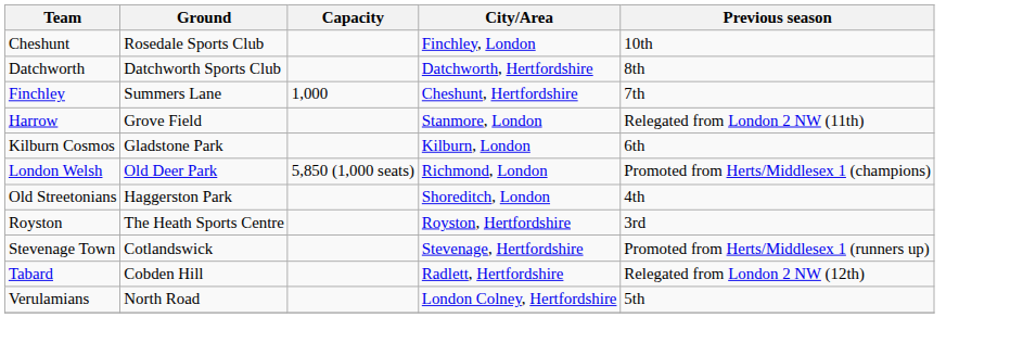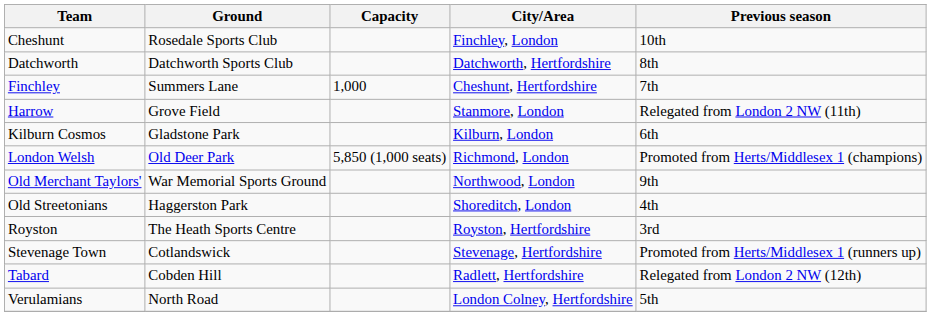+ row: Old Merchant Taylors' | War Memorial Sports Ground | Northwood, London | 9th
